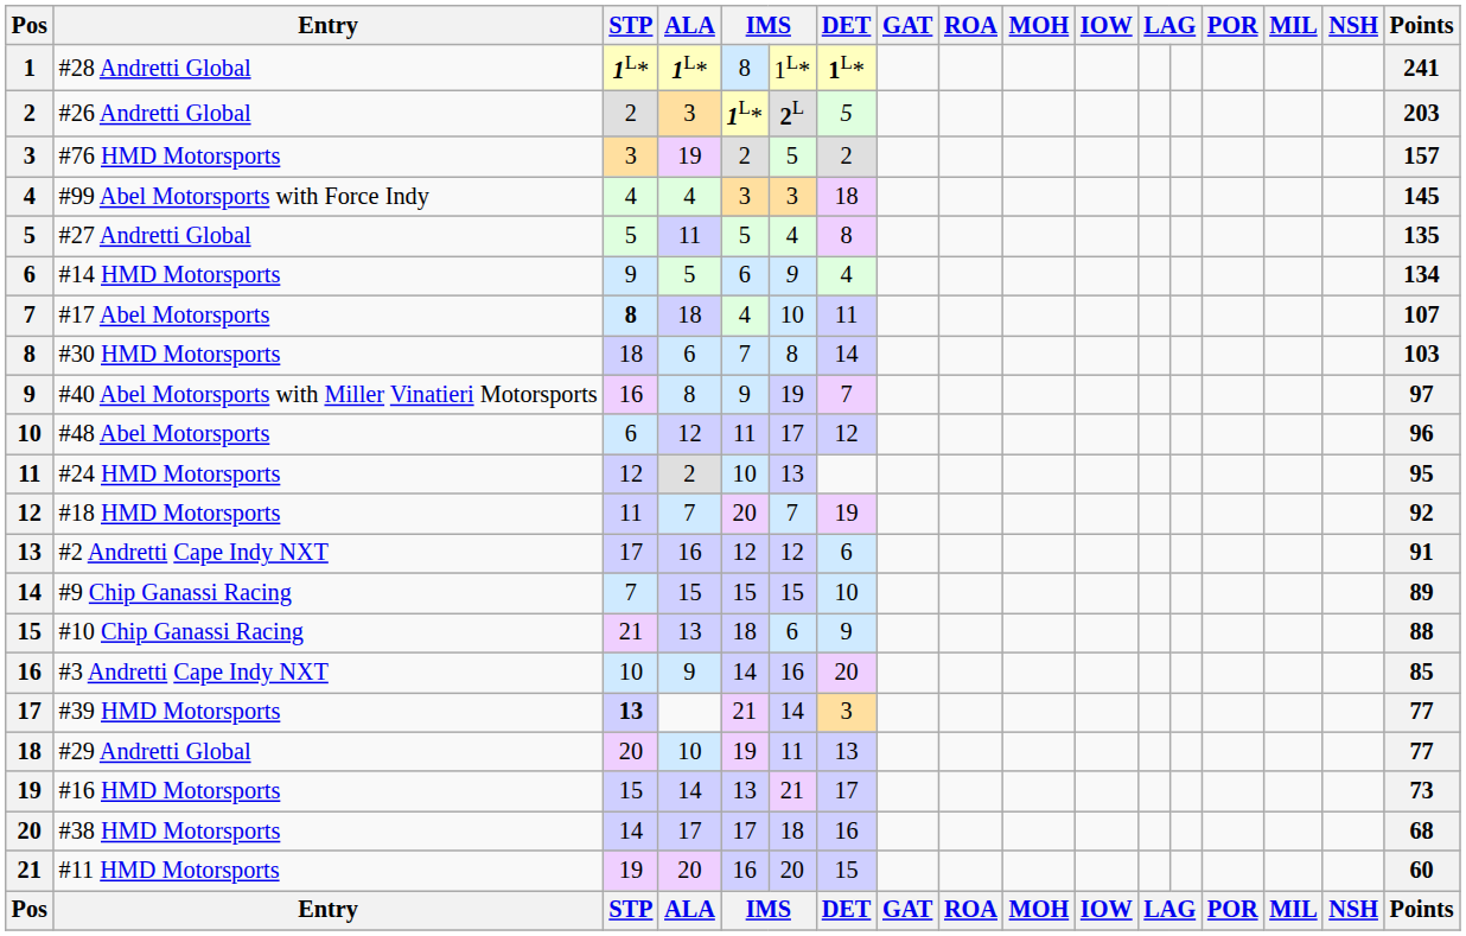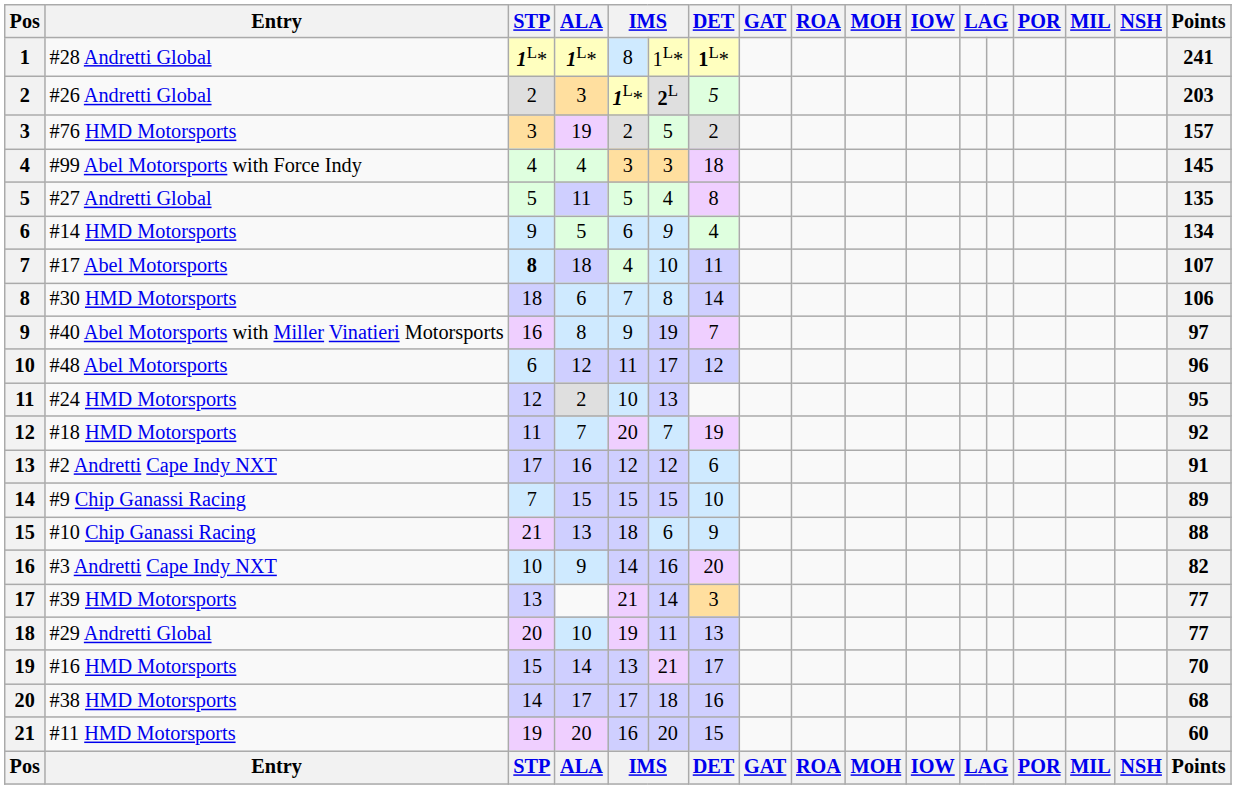#30 HMD Motorsports | Points: 103 -> 106
#3 Andretti Cape Indy NXT | Points: 85 -> 82
#39 HMD Motorsports | STP: bold -> normal
#16 HMD Motorsports | Points: 73 -> 70
